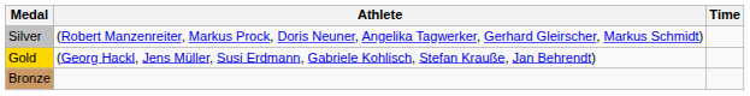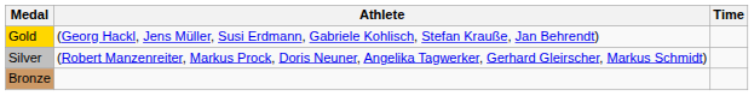rows swapped: Gold <-> Silver
